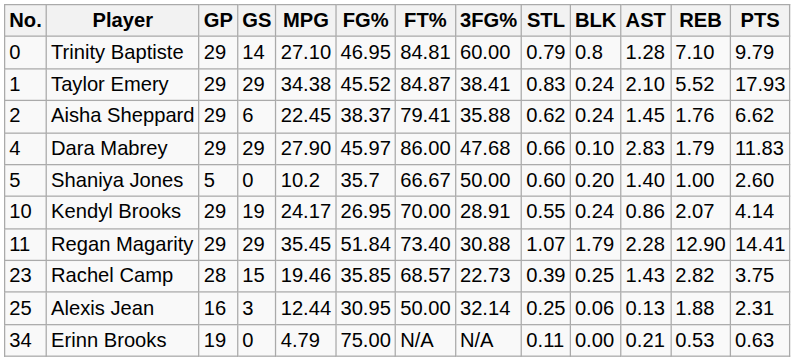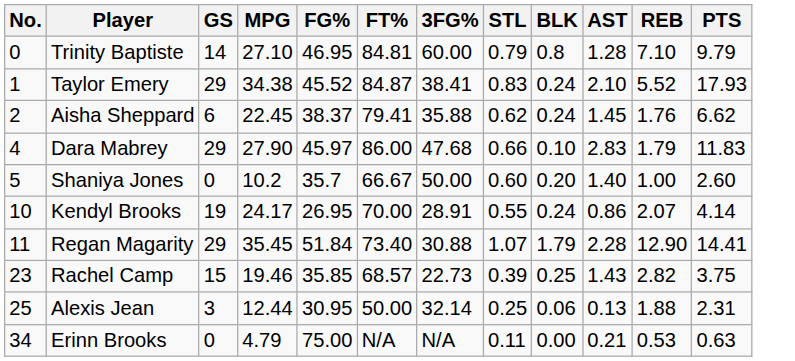- column: GP | 29 | 29 | 29 | 29 | 5 | 29 | 29 | 28 | 16 | 19
